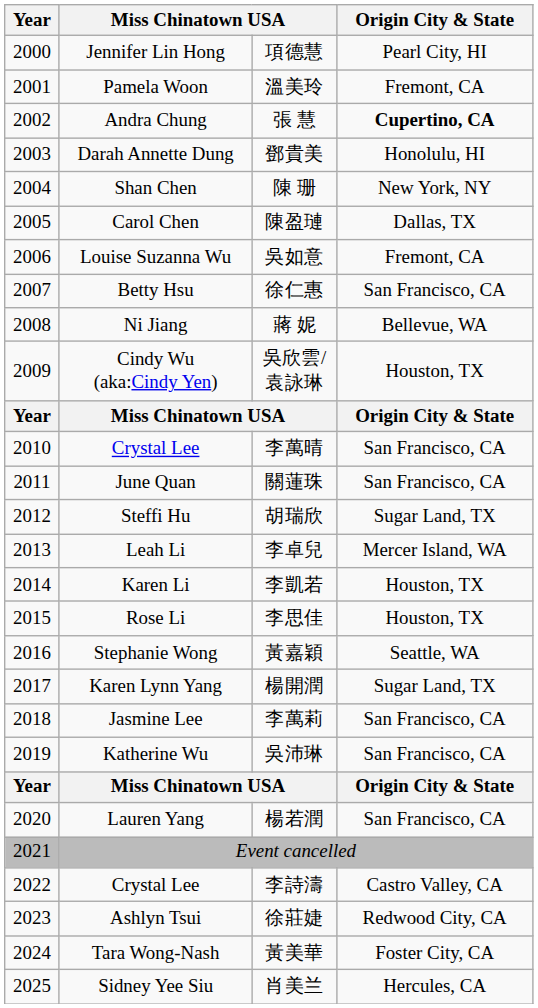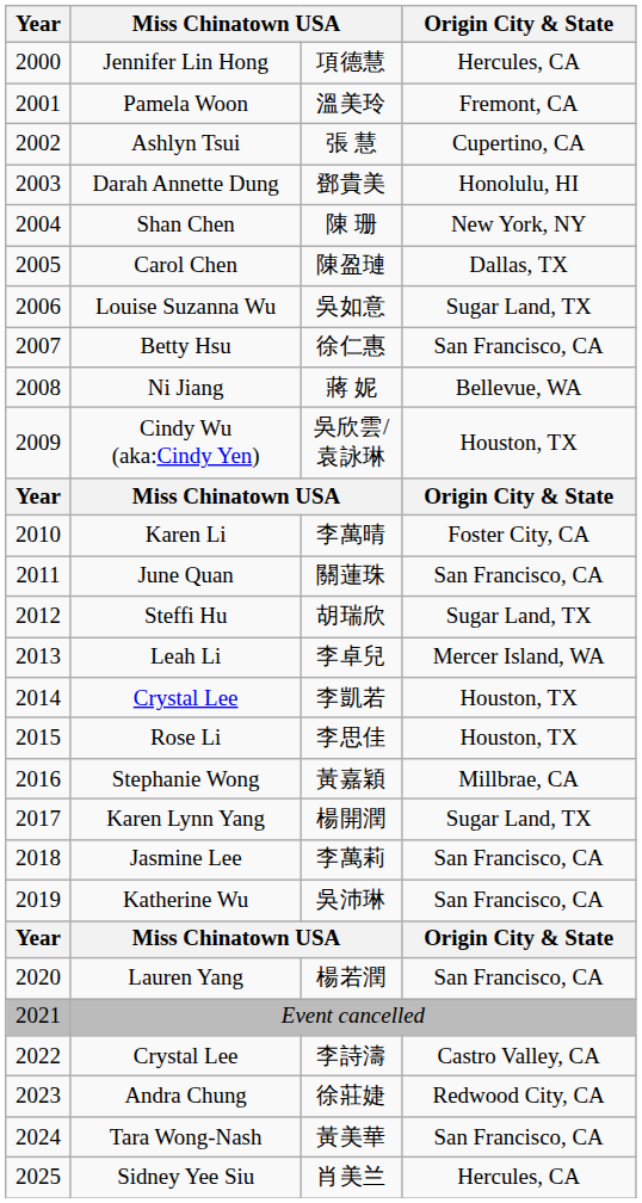項德慧 | Origin City & State: Pearl City, HI -> Hercules, CA
張 慧 | column 2: Andra Chung -> Ashlyn Tsui
張 慧 | Origin City & State: bold -> normal
吳如意 | Origin City & State: Fremont, CA -> Sugar Land, TX
李萬晴 | column 2: Crystal Lee -> Karen Li
李萬晴 | Origin City & State: San Francisco, CA -> Foster City, CA
李凱若 | column 2: Karen Li -> Crystal Lee
黃嘉穎 | Origin City & State: Seattle, WA -> Millbrae, CA
徐莊婕 | column 2: Ashlyn Tsui -> Andra Chung
黃美華 | Origin City & State: Foster City, CA -> San Francisco, CA
